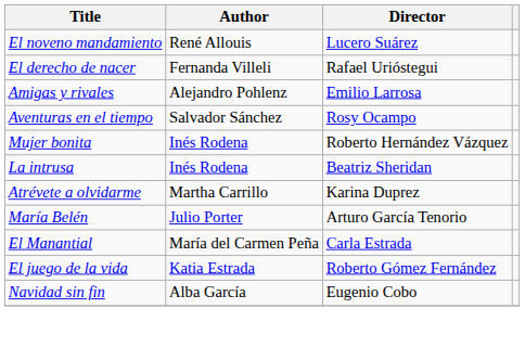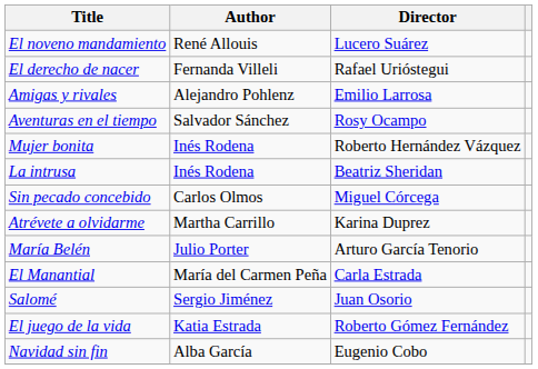+ row: Sin pecado concebido | Carlos Olmos | Miguel Córcega
+ row: Salomé | Sergio Jiménez | Juan Osorio
